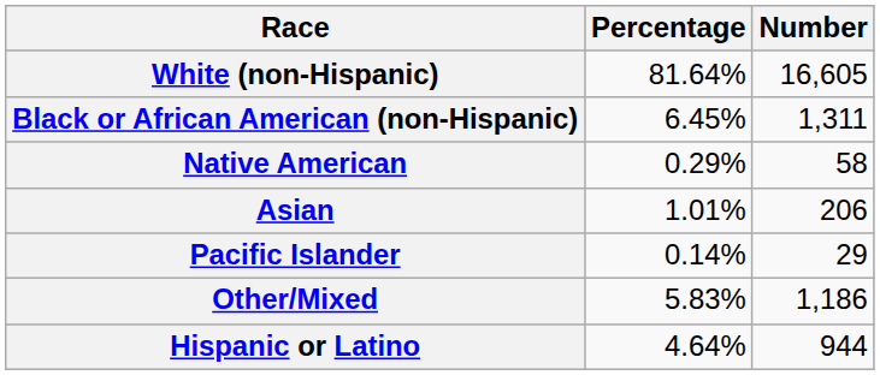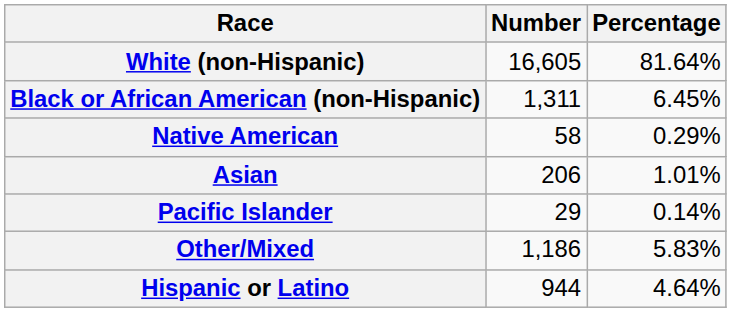columns swapped: Number <-> Percentage
